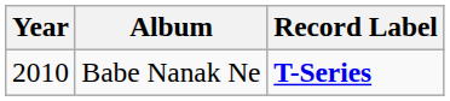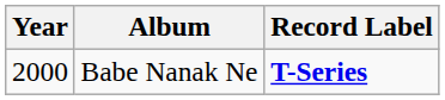Babe Nanak Ne | Year: 2010 -> 2000
